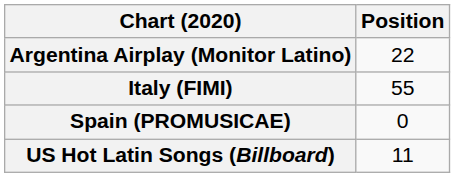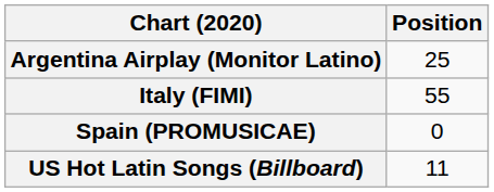Argentina Airplay (Monitor Latino) | Position: 22 -> 25
